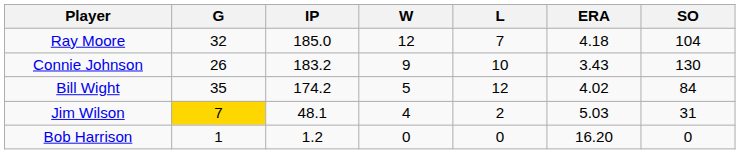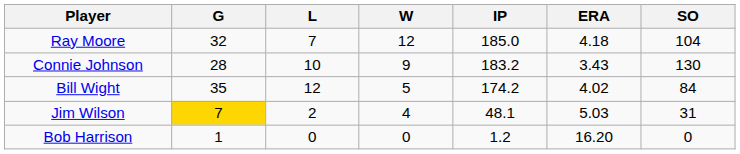columns swapped: IP <-> L
Connie Johnson | G: 26 -> 28
